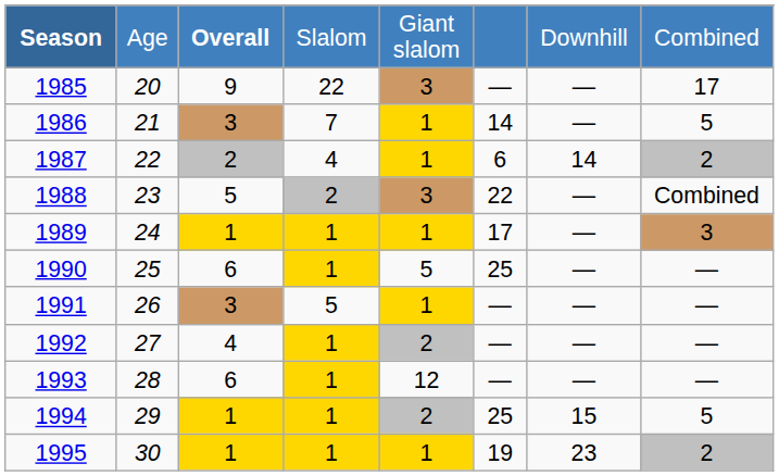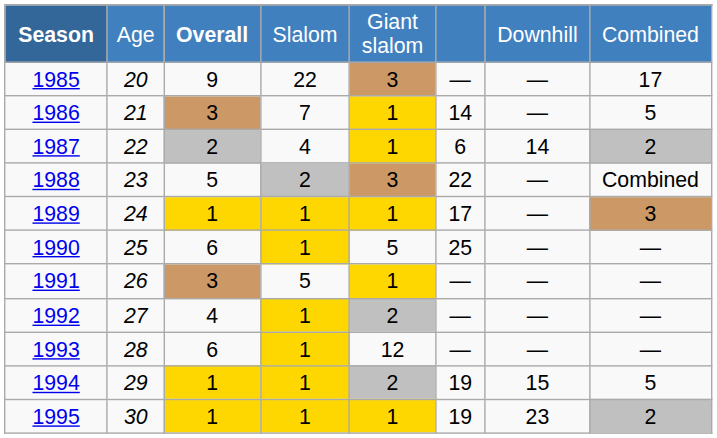1994 | column 6: 25 -> 19
